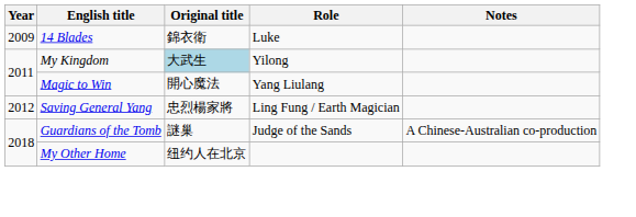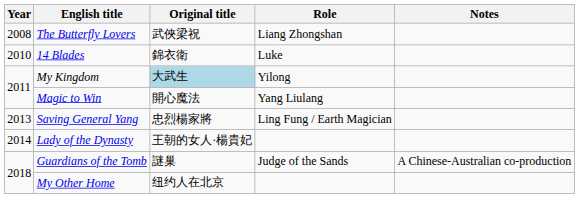+ row: 2008 | The Butterfly Lovers | 武俠梁祝 | Liang Zhongshan
14 Blades | Year: 2009 -> 2010
Saving General Yang | Year: 2012 -> 2013
+ row: 2014 | Lady of the Dynasty | 王朝的女人·楊貴妃
